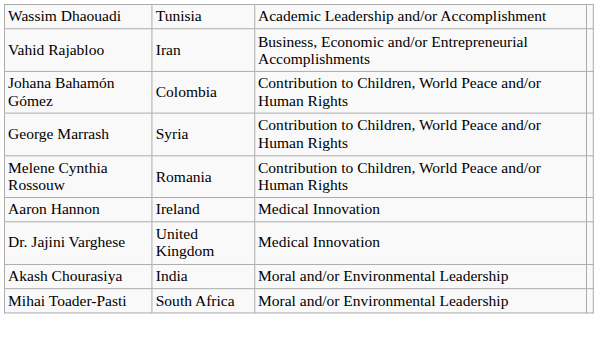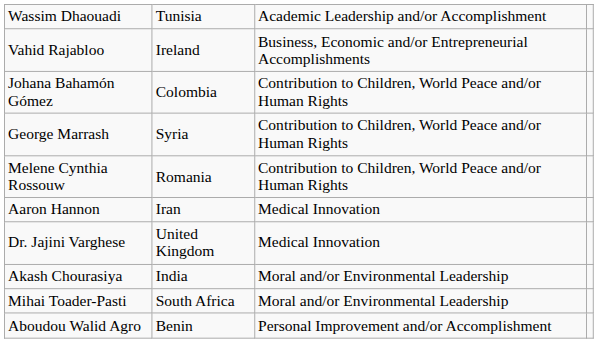Vahid Rajabloo | column 2: Iran -> Ireland
Aaron Hannon | column 2: Ireland -> Iran
+ row: Aboudou Walid Agro | Benin | Personal Improvement and/or Accomplishment
